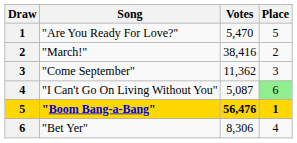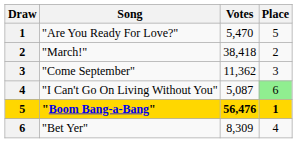"March!" | Votes: 38,416 -> 38,418
"Bet Yer" | Votes: 8,306 -> 8,309
